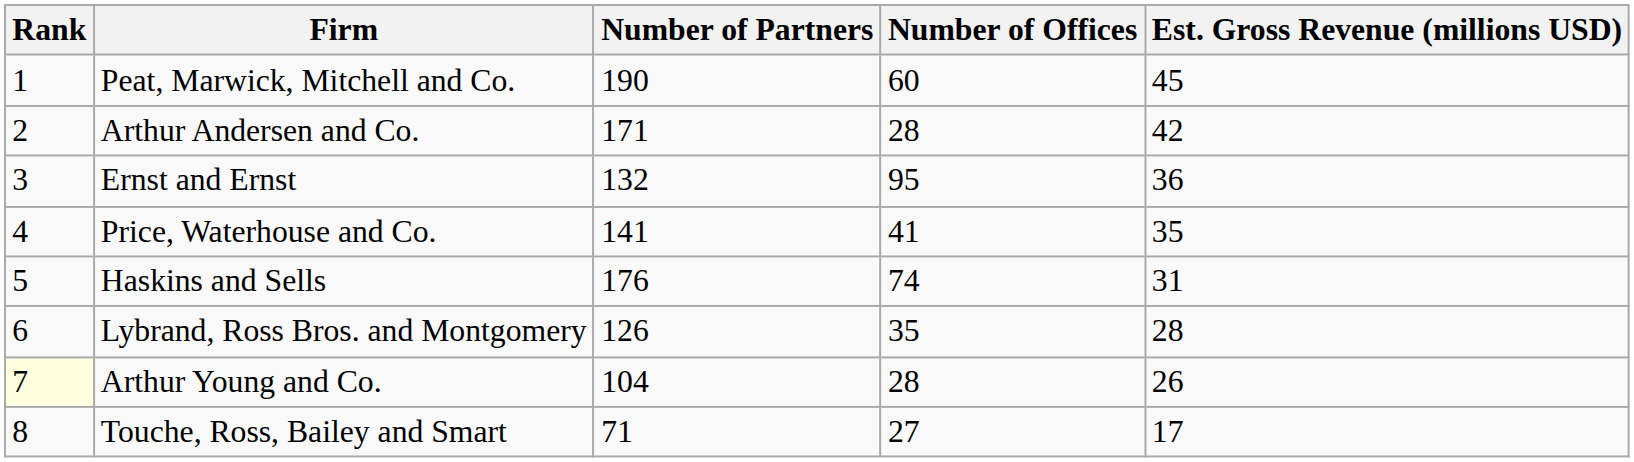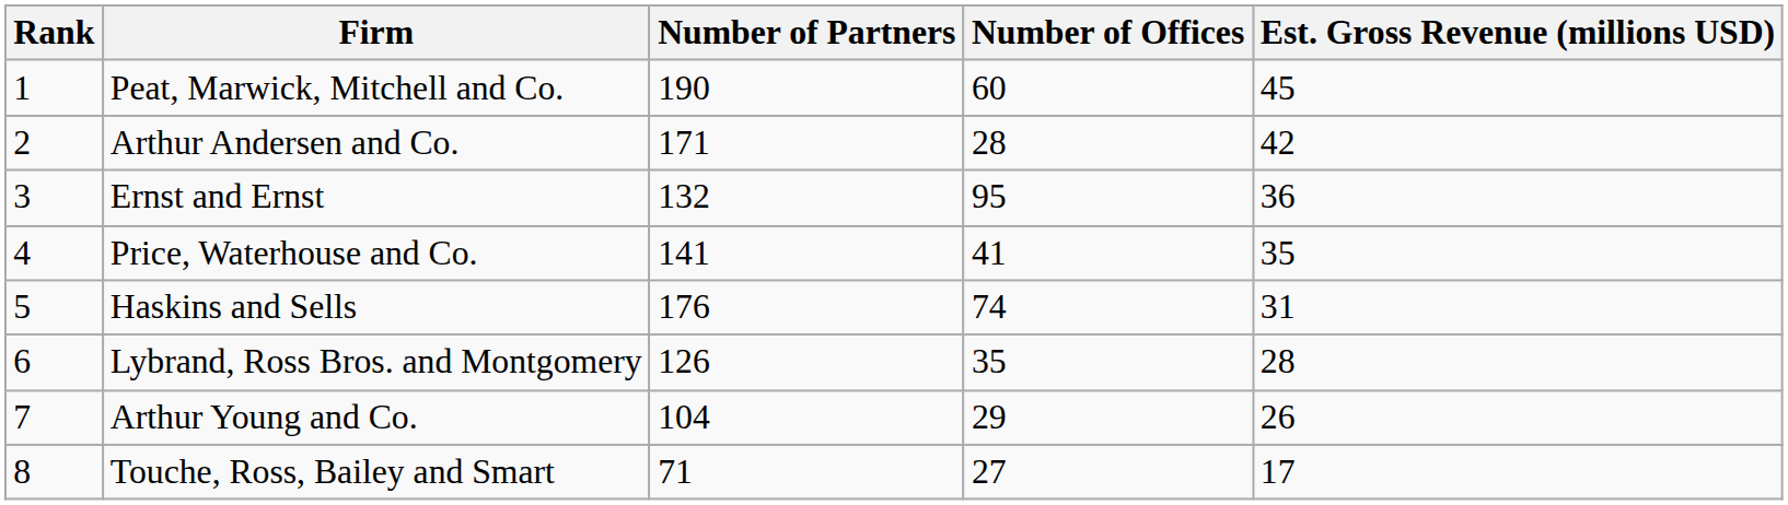Arthur Young and Co. | Rank: lightyellow background -> no background
Arthur Young and Co. | Number of Offices: 28 -> 29
